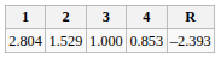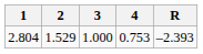2.804 | 4: 0.853 -> 0.753
